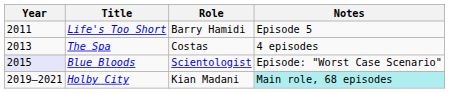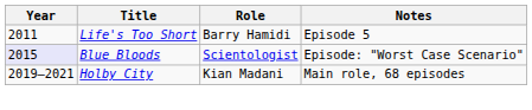- row: 2013 | The Spa | Costas | 4 episodes
Holby City | Notes: paleturquoise background -> no background
